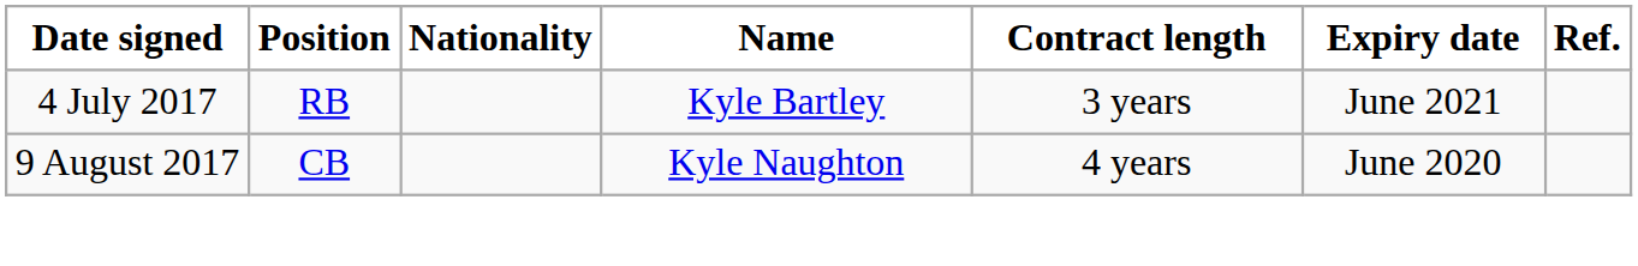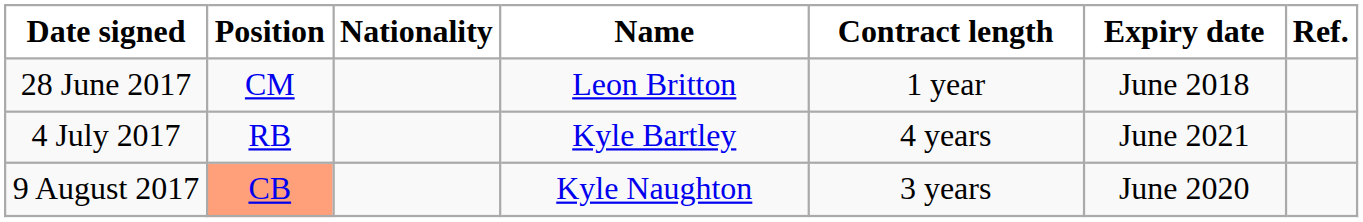+ row: 28 June 2017 | CM | Leon Britton | 1 year | June 2018
4 July 2017 | Contract length: 3 years -> 4 years
9 August 2017 | Position: no background -> lightsalmon background
9 August 2017 | Contract length: 4 years -> 3 years
